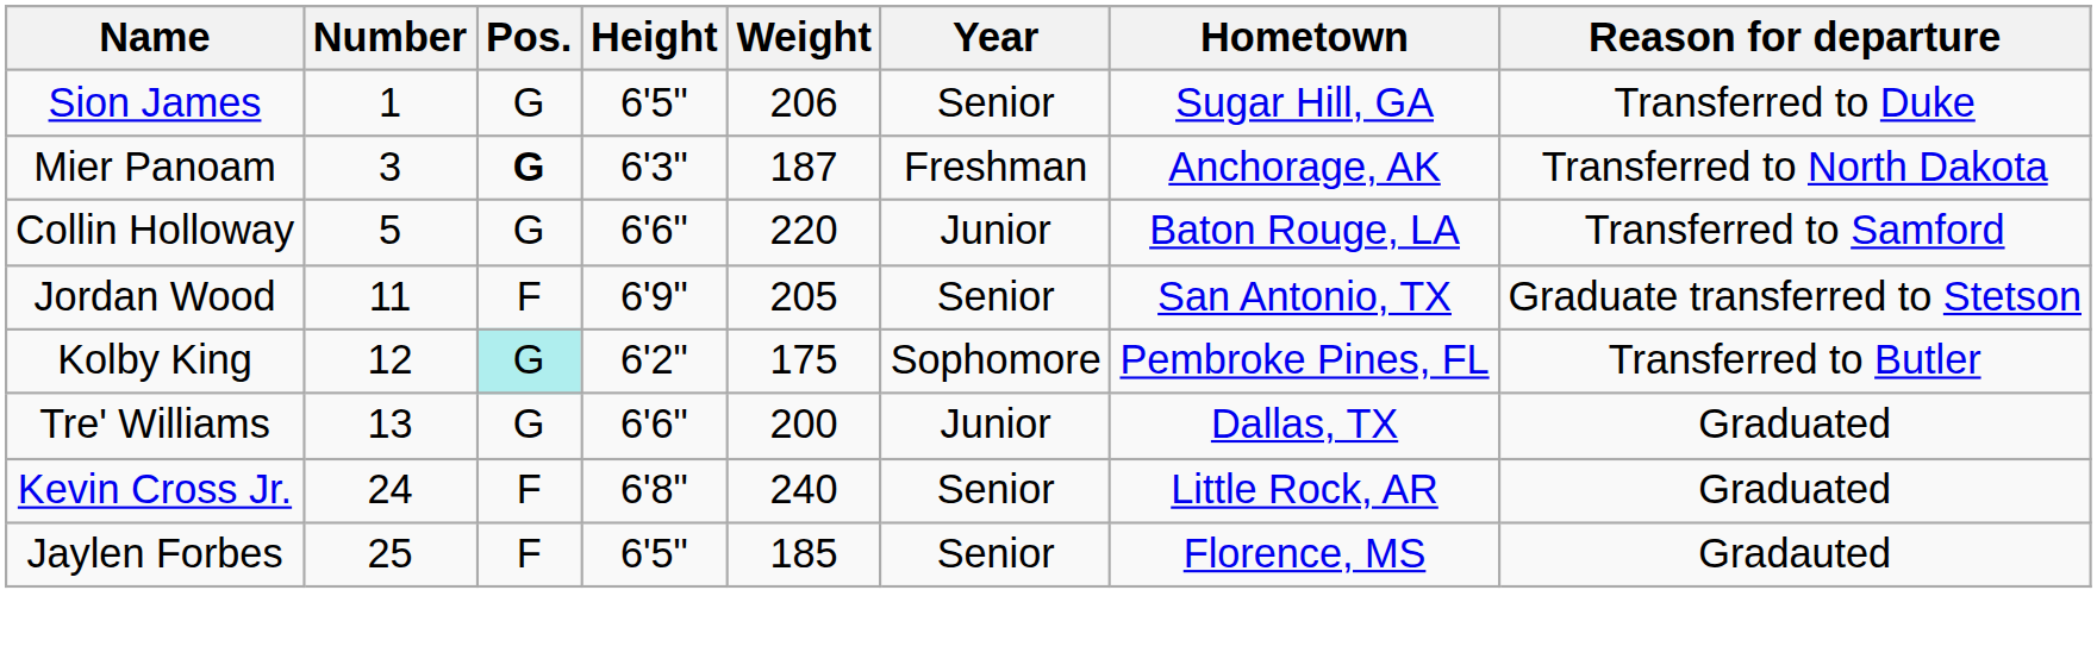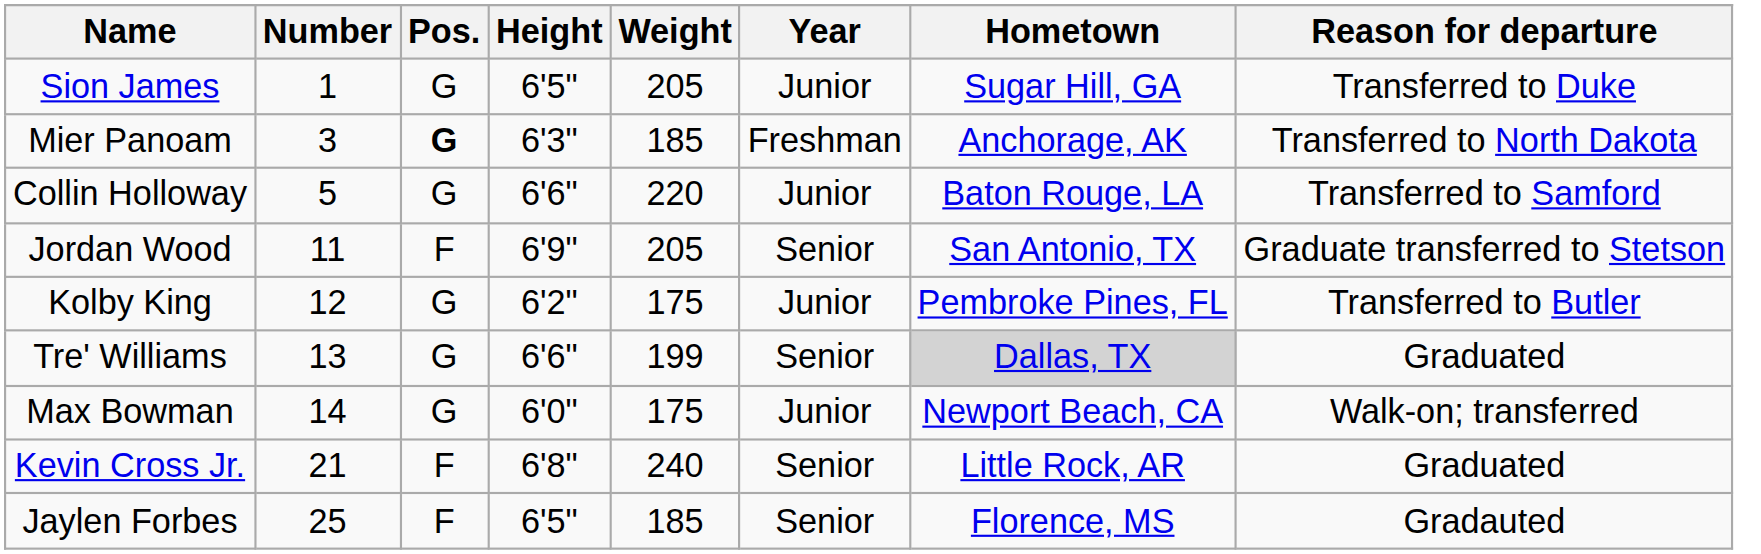Sion James | Weight: 206 -> 205
Sion James | Year: Senior -> Junior
Mier Panoam | Weight: 187 -> 185
Kolby King | Pos.: paleturquoise background -> no background
Kolby King | Year: Sophomore -> Junior
Tre' Williams | Weight: 200 -> 199
Tre' Williams | Year: Junior -> Senior
Tre' Williams | Hometown: no background -> lightgrey background
+ row: Max Bowman | 14 | G | 6'0" | 175 | Junior | Newport Beach, CA | Walk-on; transferred
Kevin Cross Jr. | Number: 24 -> 21
